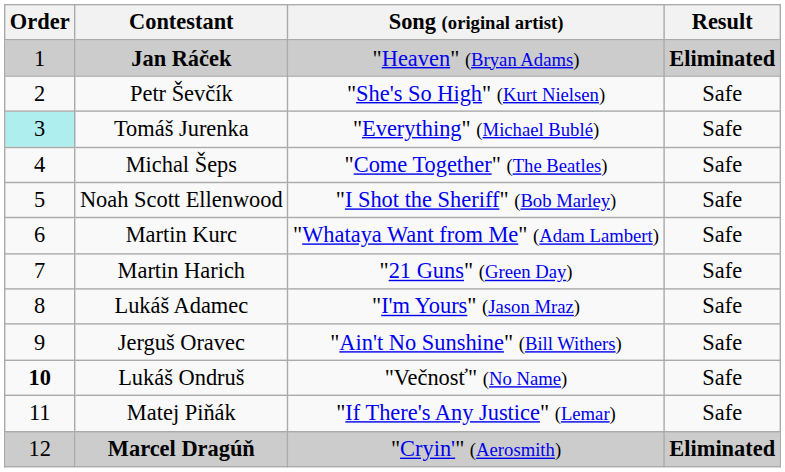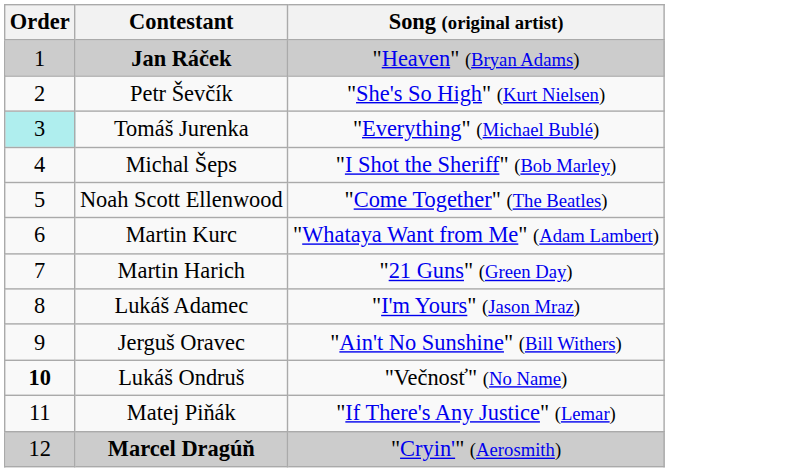- column: Result | Eliminated | Safe | Safe | Safe | Safe | Safe | Safe | Safe | Safe | Safe | Safe | Eliminated
Michal Šeps | Song (original artist): "Come Together" (The Beatles) -> "I Shot the Sheriff" (Bob Marley)
Noah Scott Ellenwood | Song (original artist): "I Shot the Sheriff" (Bob Marley) -> "Come Together" (The Beatles)
